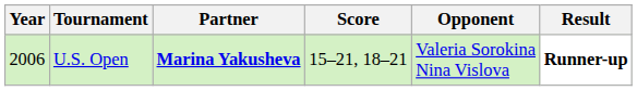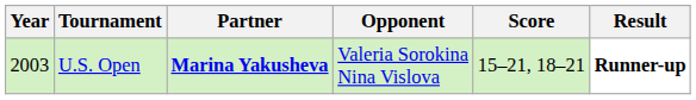columns swapped: Opponent <-> Score
U.S. Open | Year: 2006 -> 2003
